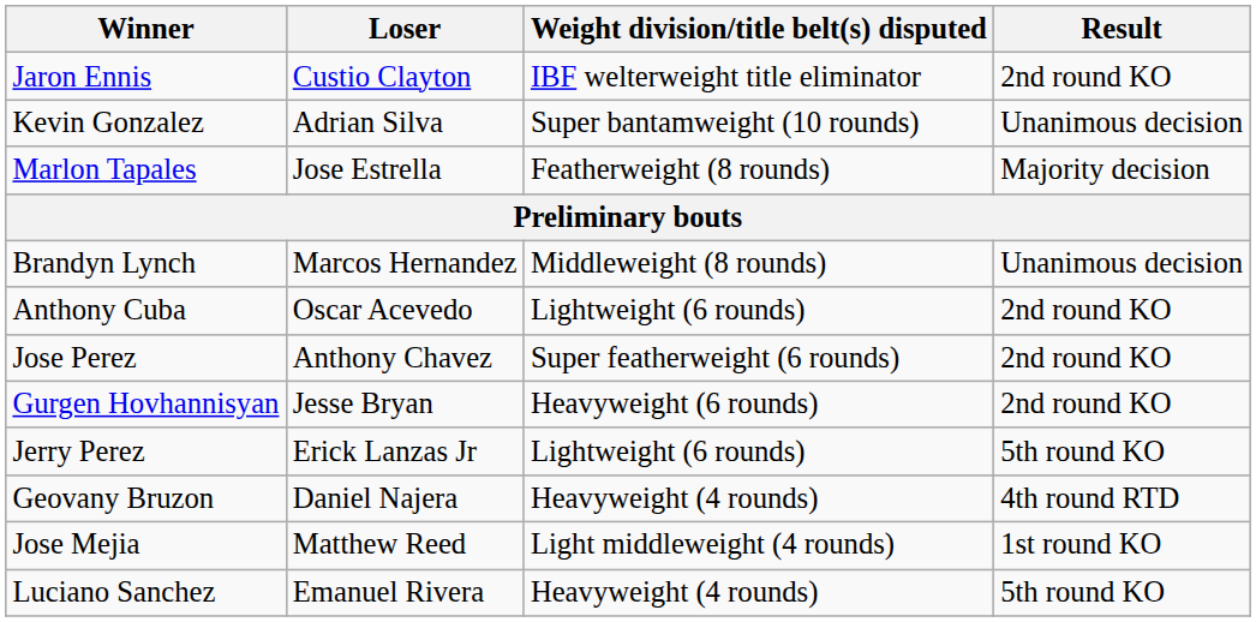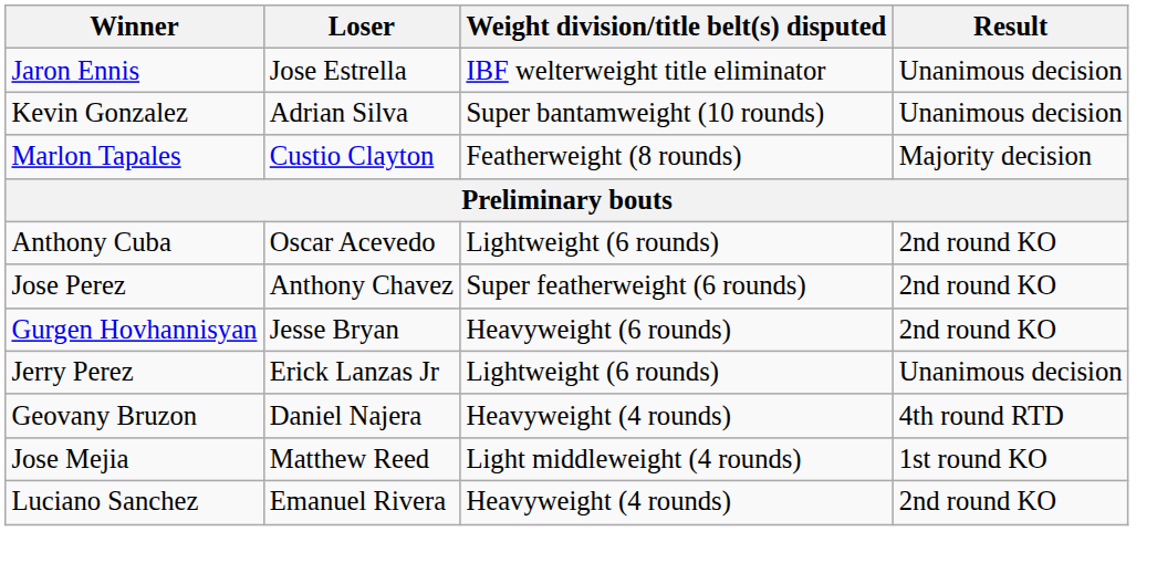Jaron Ennis | Loser: Custio Clayton -> Jose Estrella
Jaron Ennis | Result: 2nd round KO -> Unanimous decision
Marlon Tapales | Loser: Jose Estrella -> Custio Clayton
- row: Brandyn Lynch | Marcos Hernandez | Middleweight (8 rounds) | Unanimous decision
Jerry Perez | Result: 5th round KO -> Unanimous decision
Luciano Sanchez | Result: 5th round KO -> 2nd round KO
